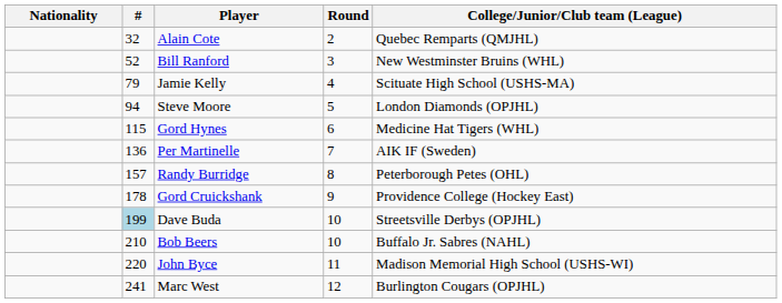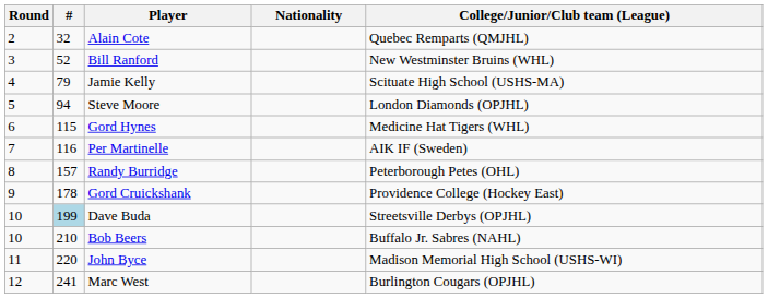columns swapped: Round <-> Nationality
Per Martinelle | #: 136 -> 116
